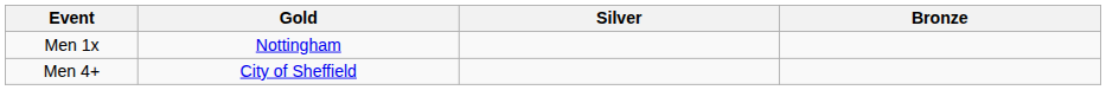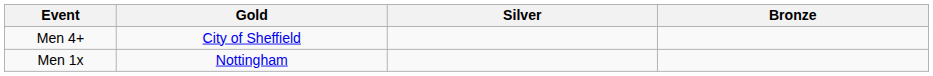rows swapped: Men 1x <-> Men 4+
